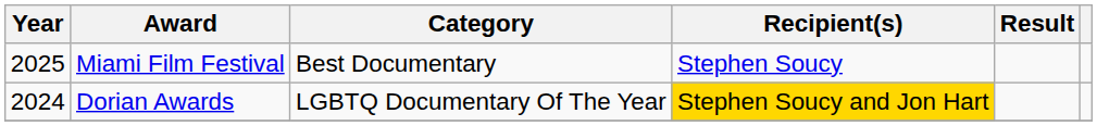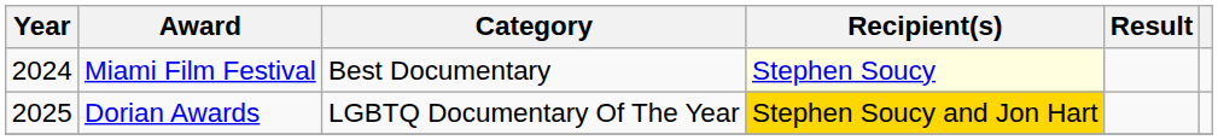Miami Film Festival | Year: 2025 -> 2024
Miami Film Festival | Recipient(s): no background -> lightyellow background
Dorian Awards | Year: 2024 -> 2025
